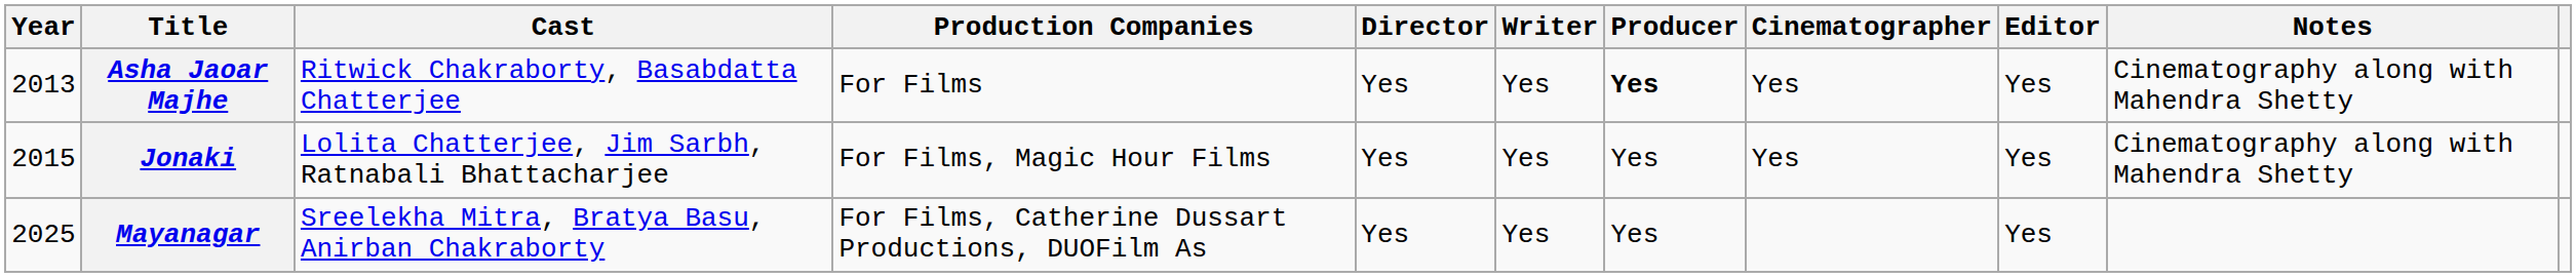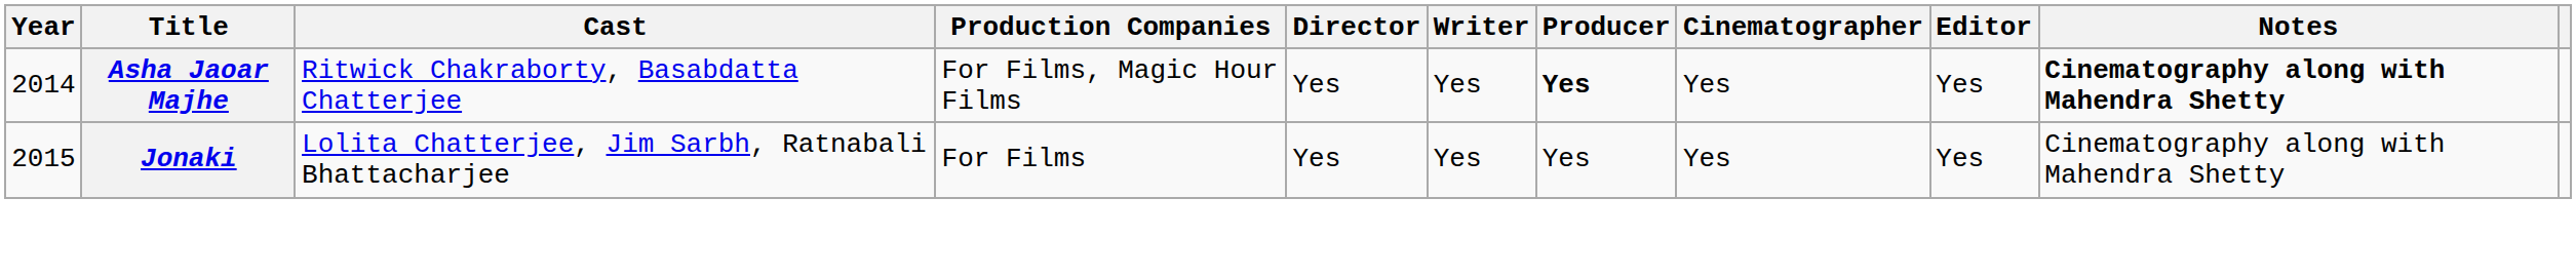Asha Jaoar Majhe | Year: 2013 -> 2014
Asha Jaoar Majhe | Production Companies: For Films -> For Films, Magic Hour Films
Asha Jaoar Majhe | Notes: normal -> bold
Jonaki | Production Companies: For Films, Magic Hour Films -> For Films
- row: 2025 | Mayanagar | Sreelekha Mitra, Bratya Basu, Anirban Chakraborty | For Films, Catherine Dussart Productions, DUOFilm As | Yes | Yes | Yes | Yes
